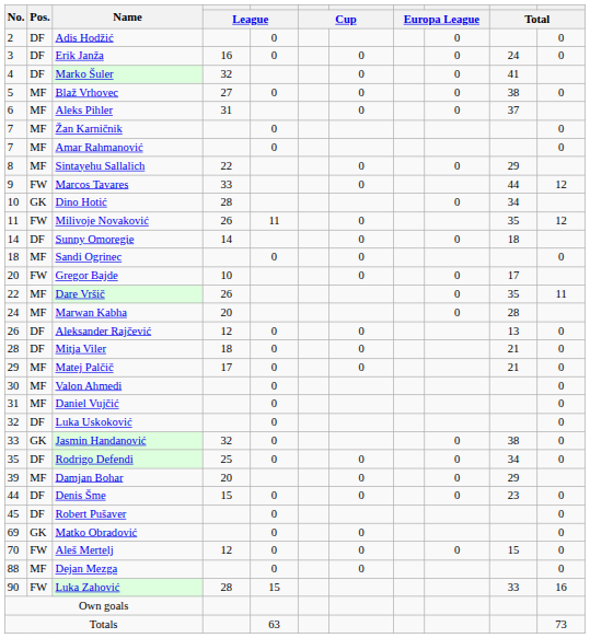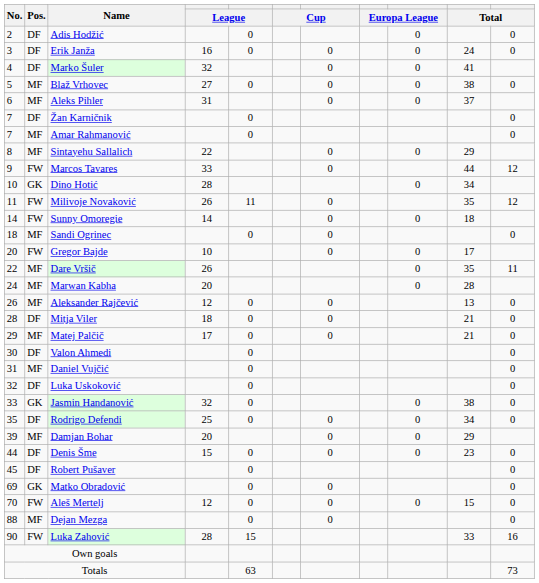Žan Karničnik | Pos.: MF -> DF
Sunny Omoregie | Pos.: DF -> FW
Aleksander Rajčević | Pos.: DF -> MF
Valon Ahmedi | Pos.: MF -> DF
